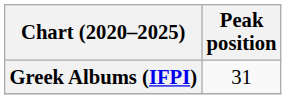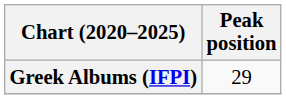Greek Albums (IFPI) | Peak position: 31 -> 29
